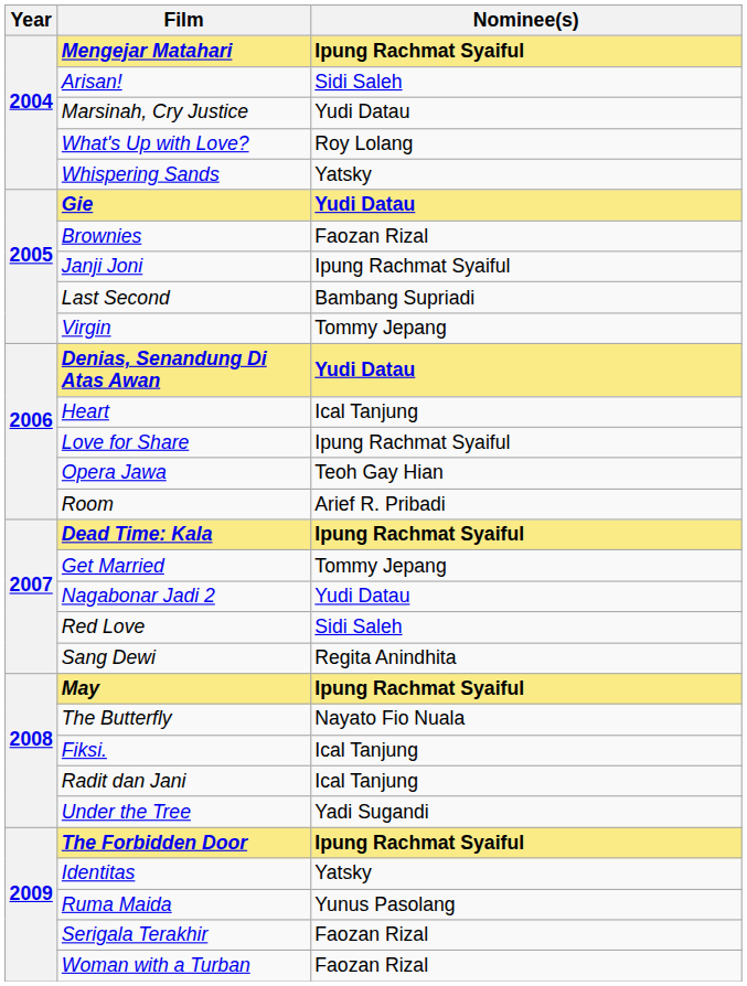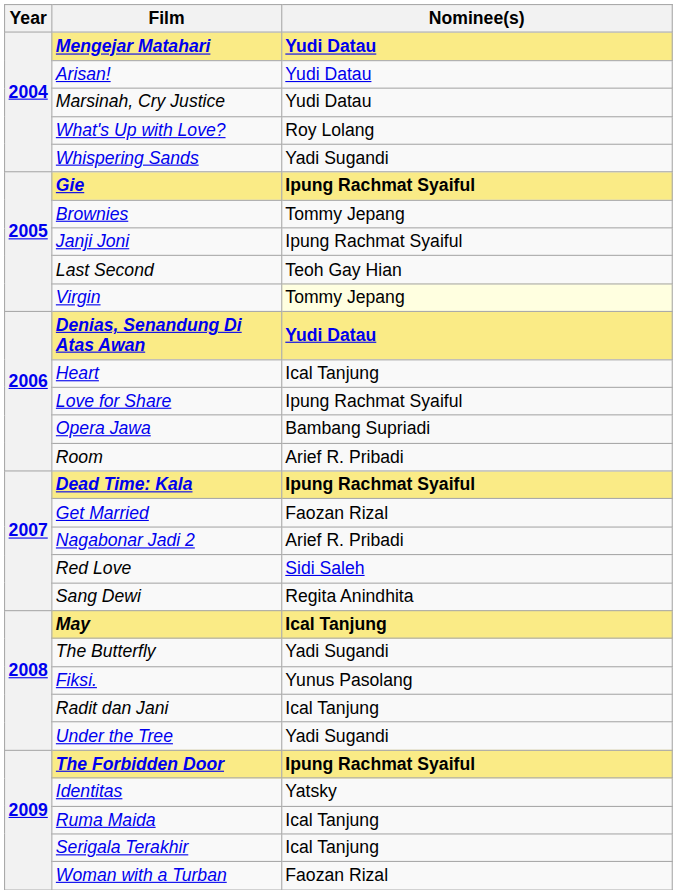Mengejar Matahari | Nominee(s): Ipung Rachmat Syaiful -> Yudi Datau
Arisan! | Nominee(s): Sidi Saleh -> Yudi Datau
Whispering Sands | Nominee(s): Yatsky -> Yadi Sugandi
Gie | Nominee(s): Yudi Datau -> Ipung Rachmat Syaiful
Brownies | Nominee(s): Faozan Rizal -> Tommy Jepang
Last Second | Nominee(s): Bambang Supriadi -> Teoh Gay Hian
Virgin | Nominee(s): no background -> lightyellow background
Opera Jawa | Nominee(s): Teoh Gay Hian -> Bambang Supriadi
Get Married | Nominee(s): Tommy Jepang -> Faozan Rizal
Nagabonar Jadi 2 | Nominee(s): Yudi Datau -> Arief R. Pribadi
May | Nominee(s): Ipung Rachmat Syaiful -> Ical Tanjung
The Butterfly | Nominee(s): Nayato Fio Nuala -> Yadi Sugandi
Fiksi. | Nominee(s): Ical Tanjung -> Yunus Pasolang
Ruma Maida | Nominee(s): Yunus Pasolang -> Ical Tanjung
Serigala Terakhir | Nominee(s): Faozan Rizal -> Ical Tanjung
